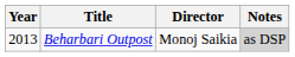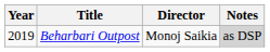Beharbari Outpost | Year: 2013 -> 2019
